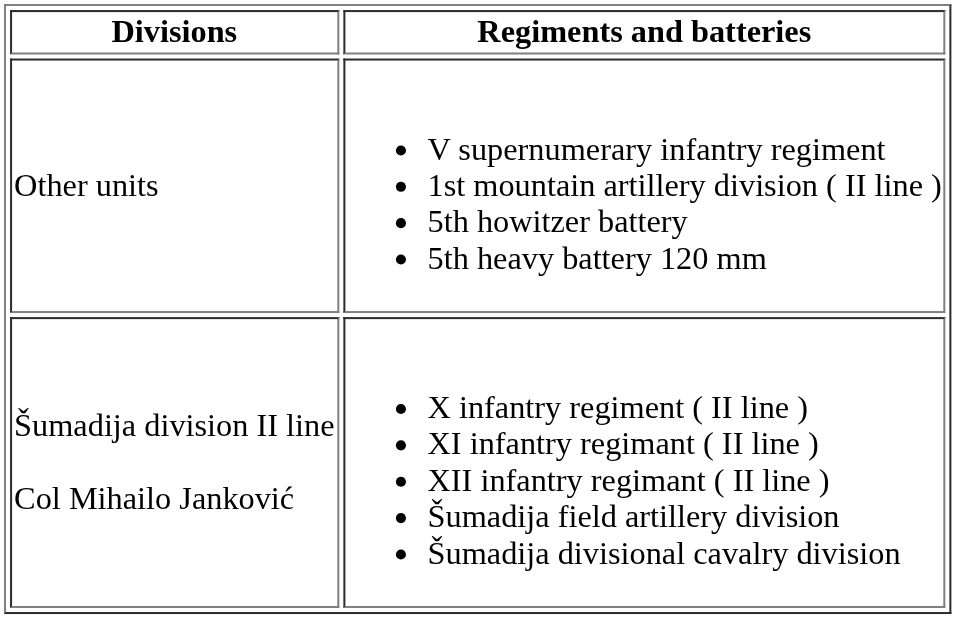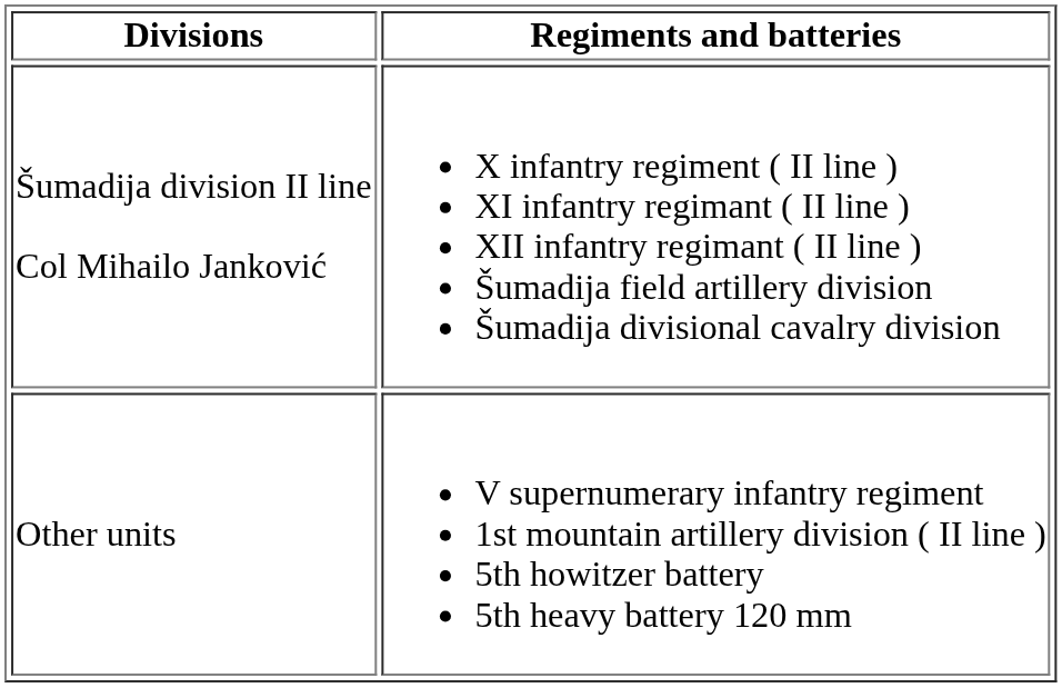rows swapped: Šumadija division II line Col Mihailo Janković <-> Other units
